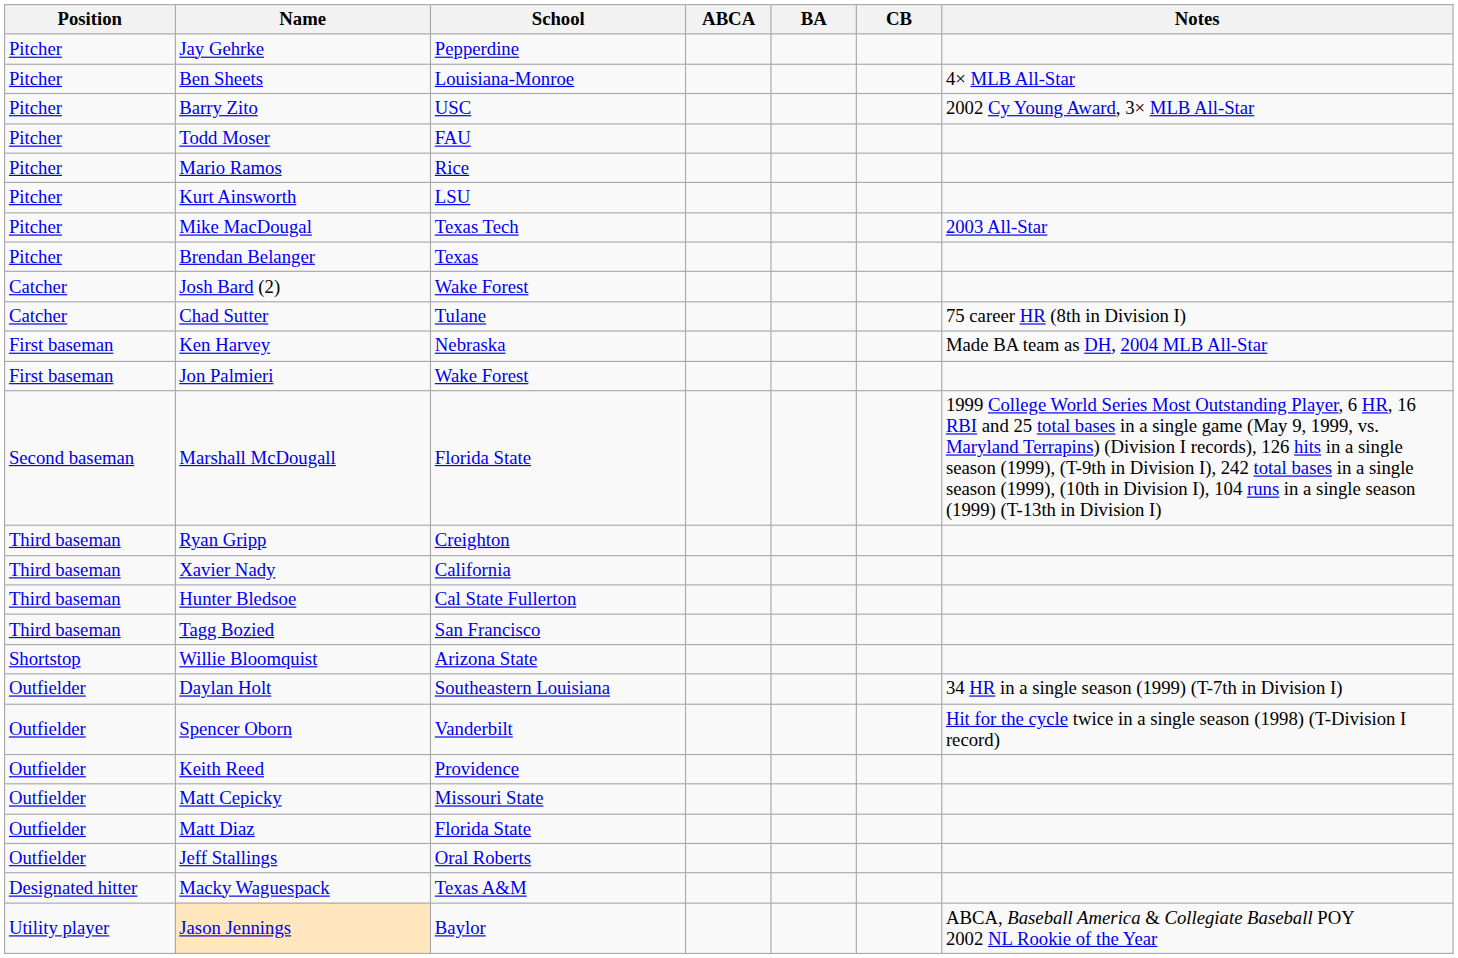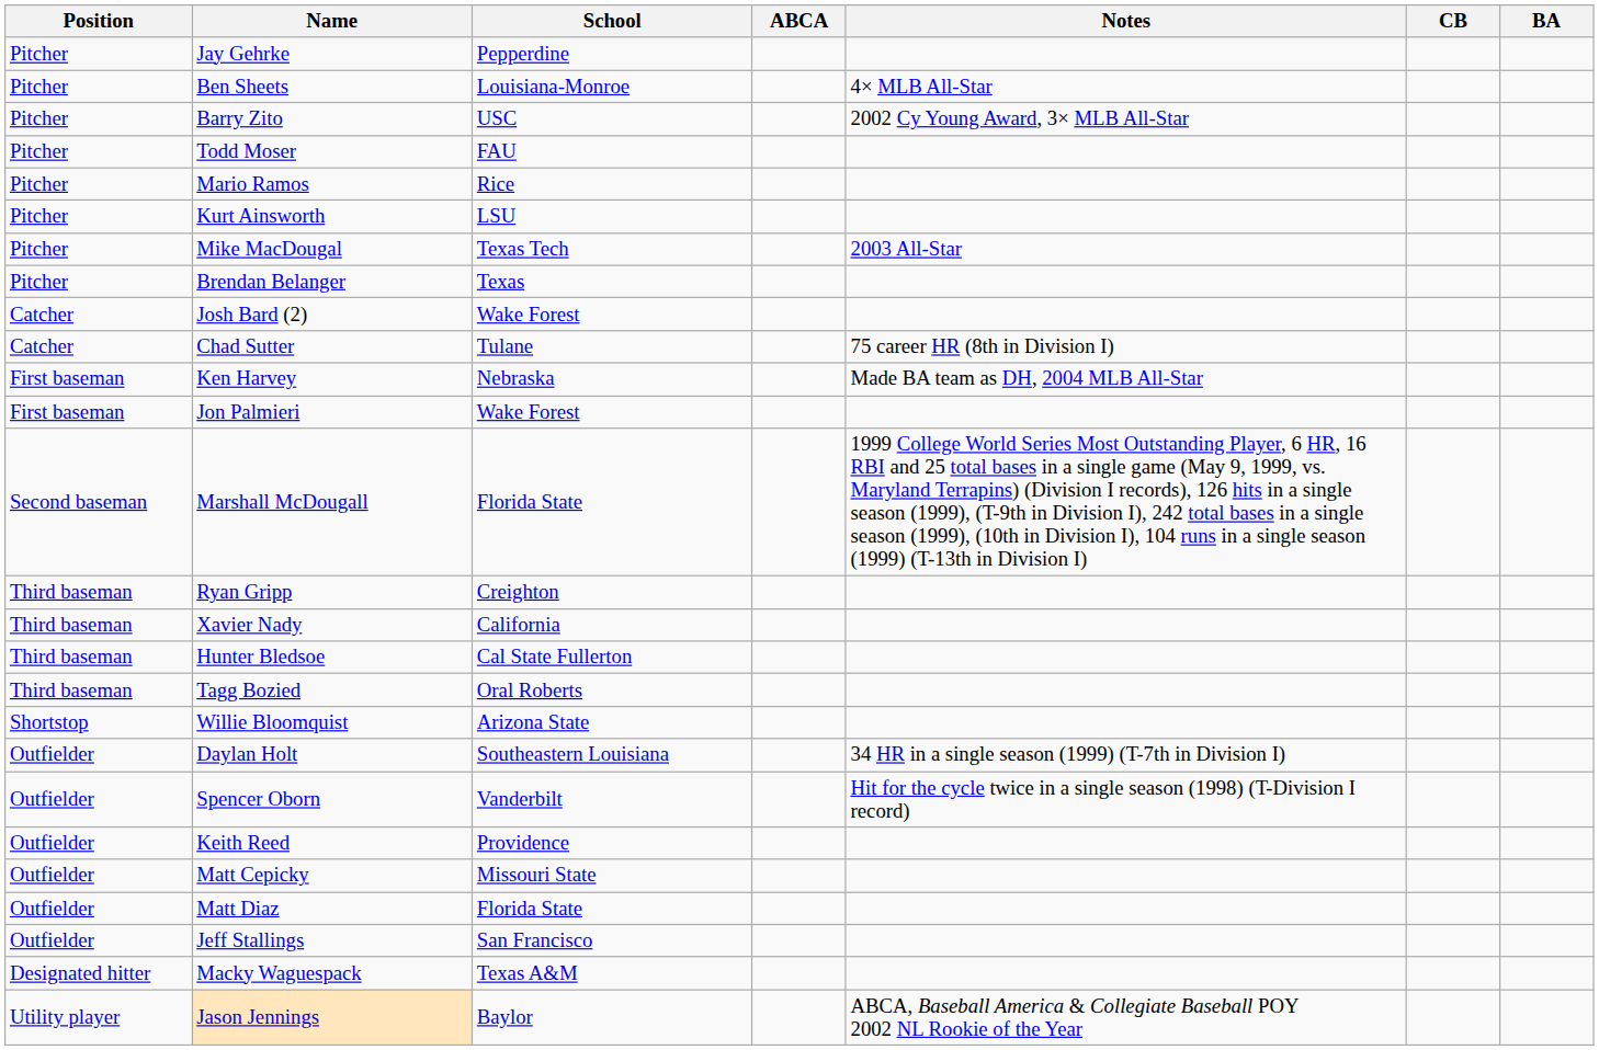columns swapped: BA <-> Notes
Tagg Bozied | School: San Francisco -> Oral Roberts
Jeff Stallings | School: Oral Roberts -> San Francisco
